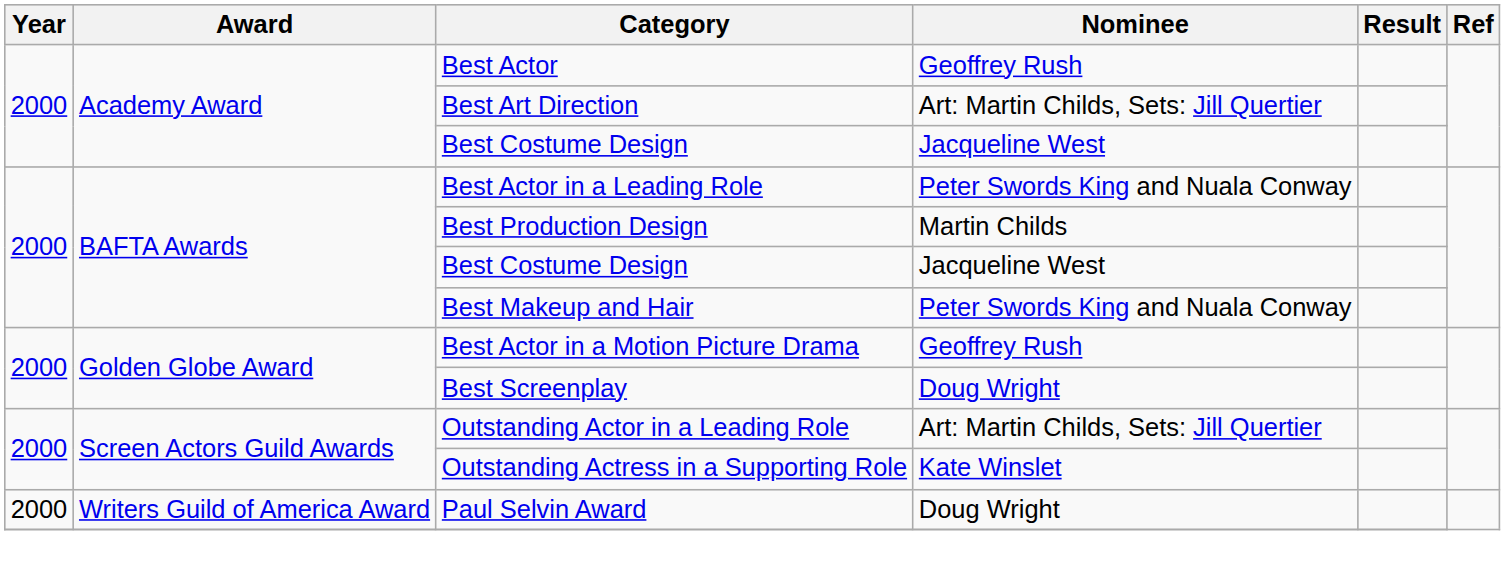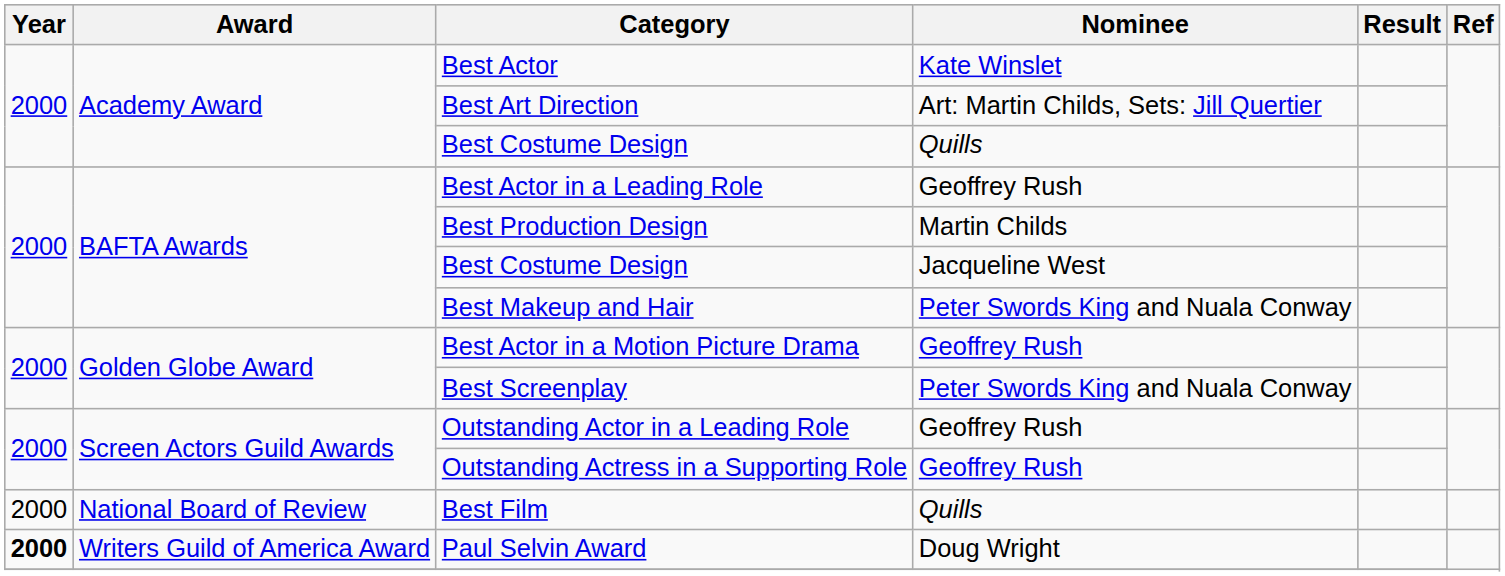Best Actor | Nominee: Geoffrey Rush -> Kate Winslet
Academy Award / Best Costume Design | Nominee: Jacqueline West -> Quills
Best Actor in a Leading Role | Nominee: Peter Swords King and Nuala Conway -> Geoffrey Rush
Best Screenplay | Nominee: Doug Wright -> Peter Swords King and Nuala Conway
Outstanding Actor in a Leading Role | Nominee: Art: Martin Childs, Sets: Jill Quertier -> Geoffrey Rush
Outstanding Actress in a Supporting Role | Nominee: Kate Winslet -> Geoffrey Rush
+ row: 2000 | National Board of Review | Best Film | Quills
Paul Selvin Award | Year: normal -> bold
